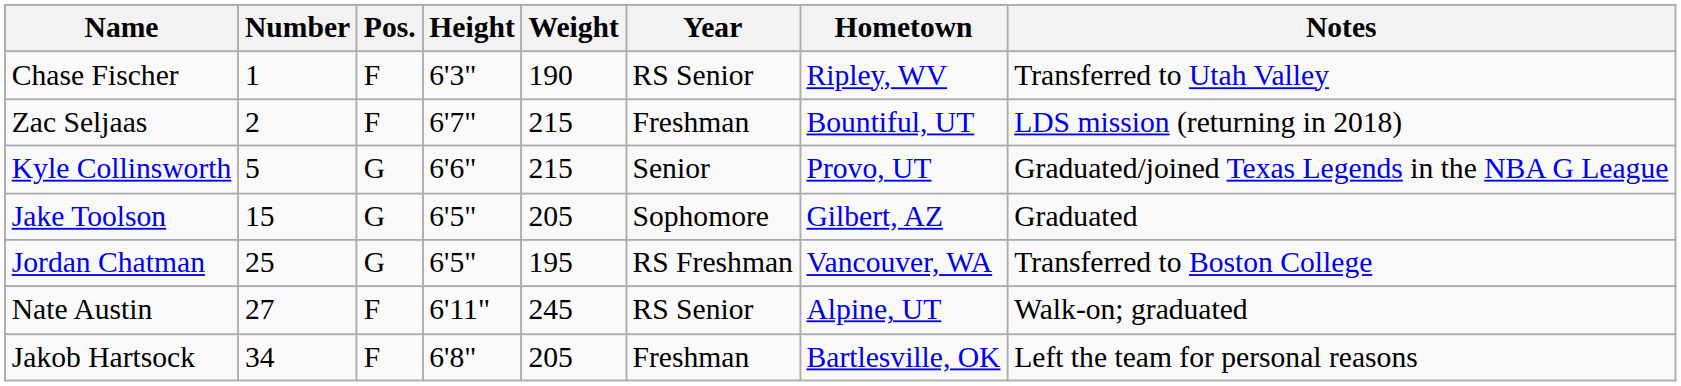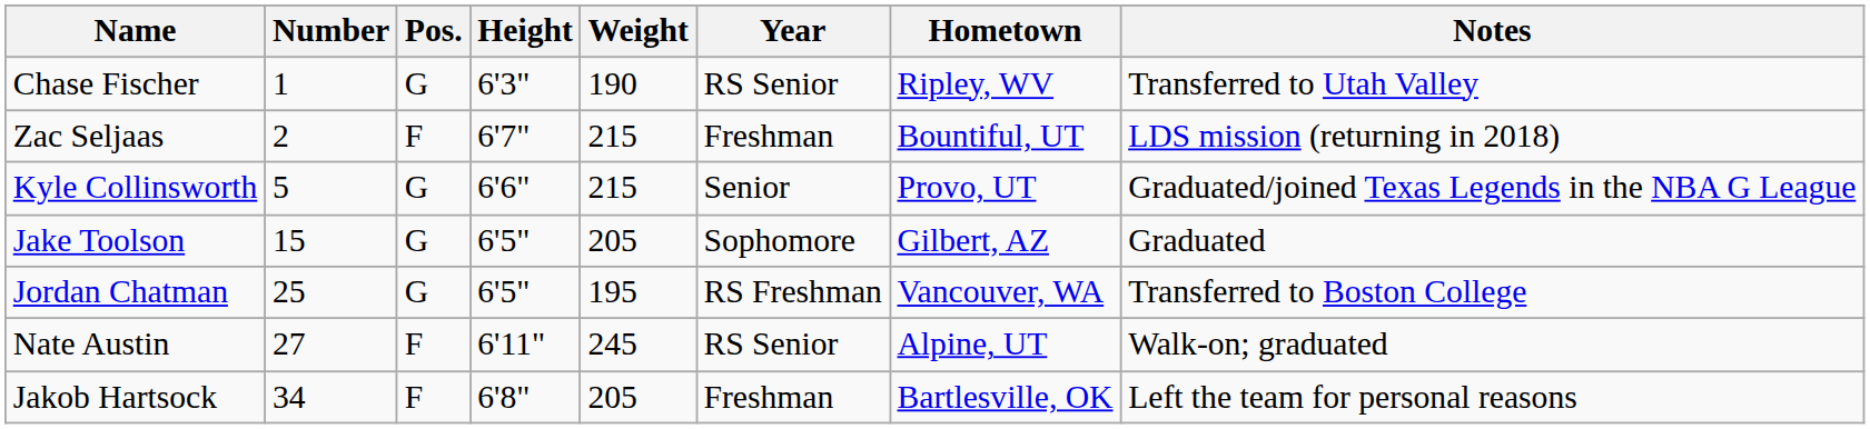Chase Fischer | Pos.: F -> G
